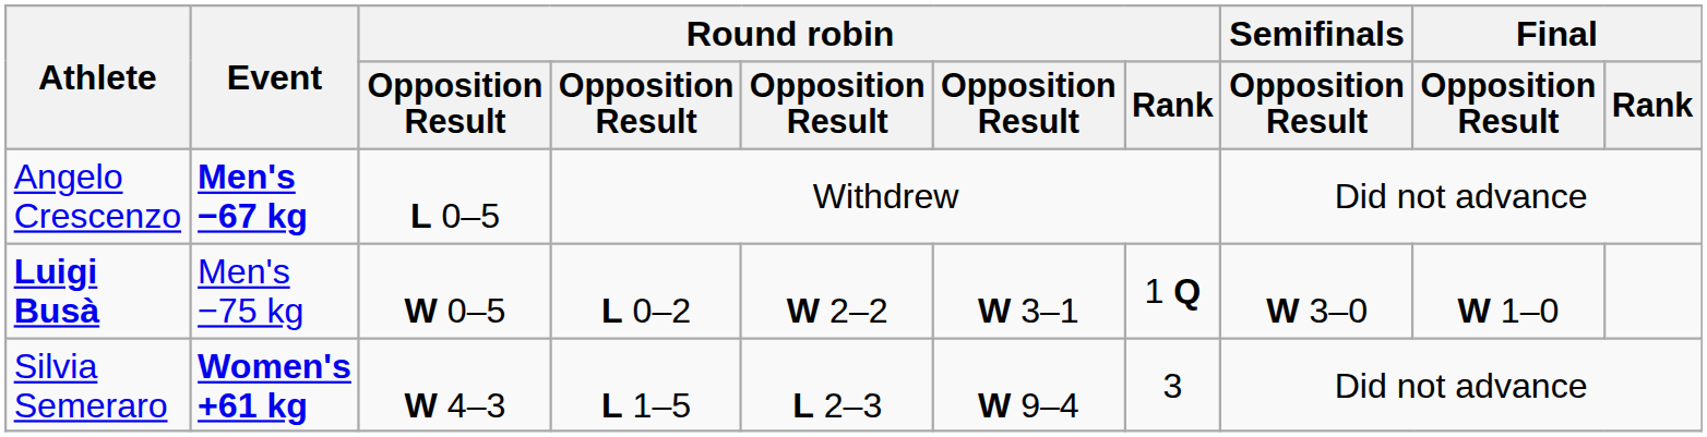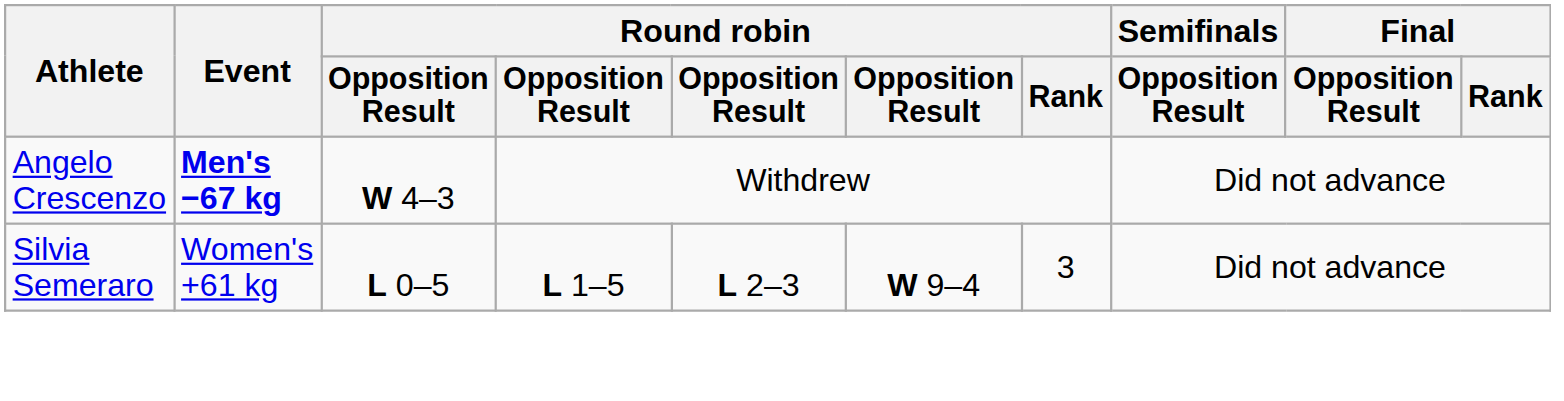Angelo Crescenzo | column 3: L 0–5 -> W 4–3
- row: Luigi Busà | Men's −75 kg | W 0–5 | L 0–2 | W 2–2 | W 3–1 | 1 Q | W 3–0 | W 1–0
Silvia Semeraro | Event: bold -> normal
Silvia Semeraro | column 3: W 4–3 -> L 0–5
